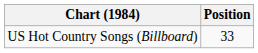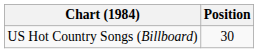US Hot Country Songs (Billboard) | Position: 33 -> 30
